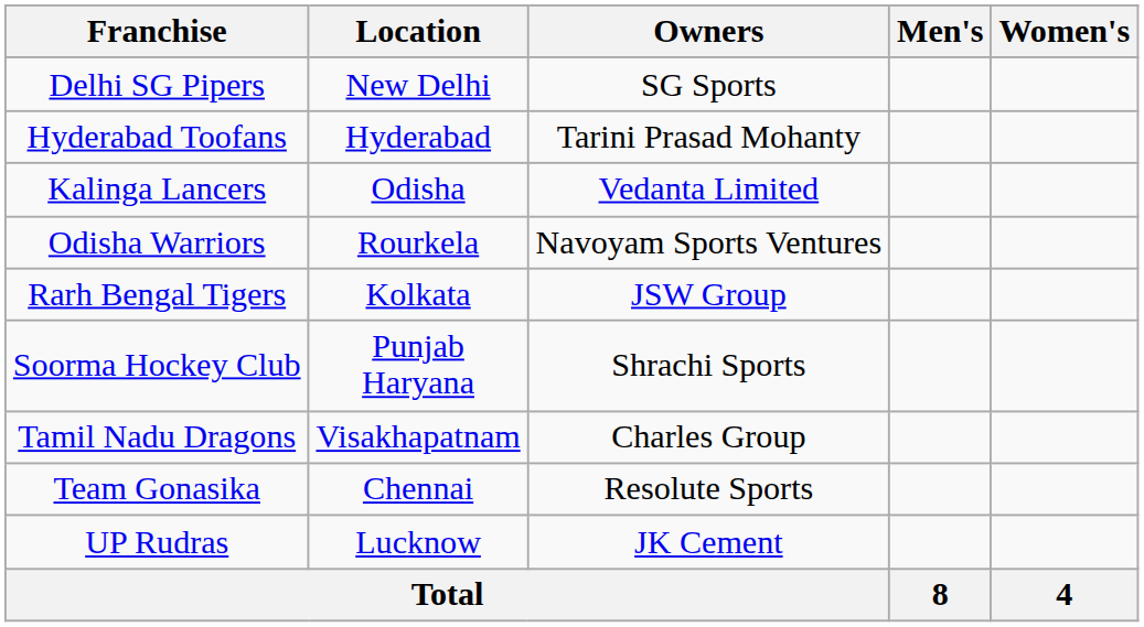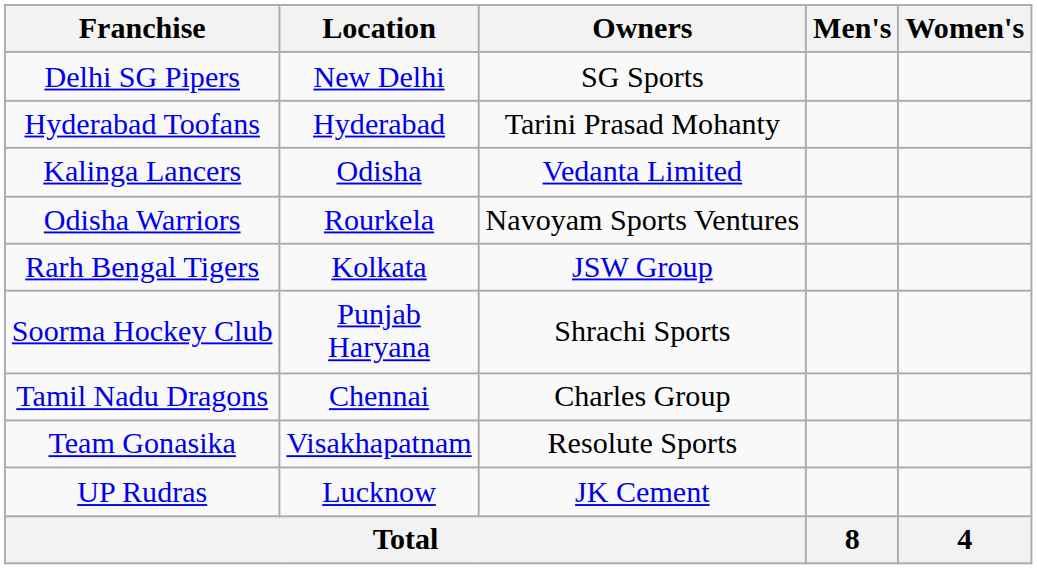Tamil Nadu Dragons | Location: Visakhapatnam -> Chennai
Team Gonasika | Location: Chennai -> Visakhapatnam
